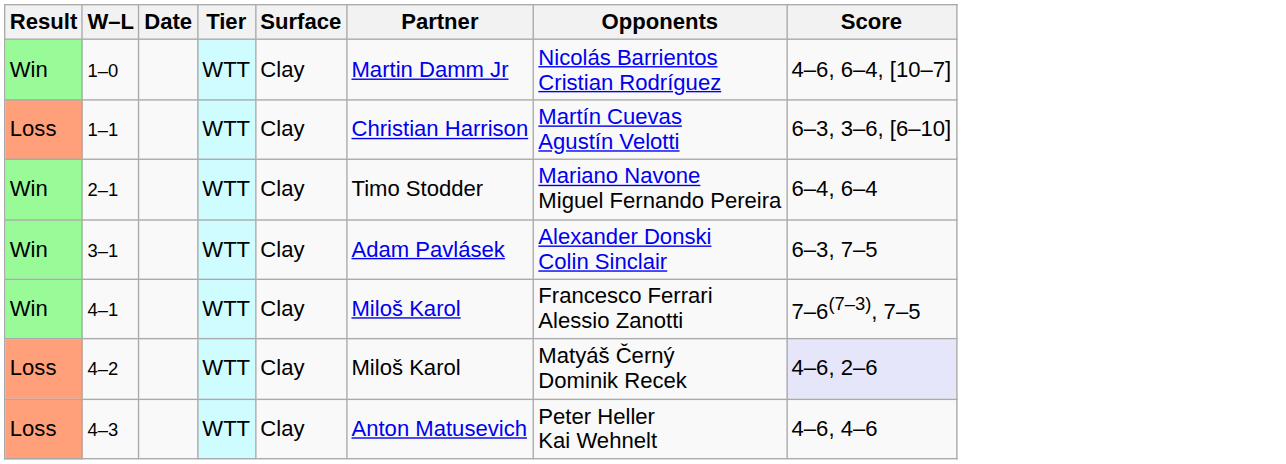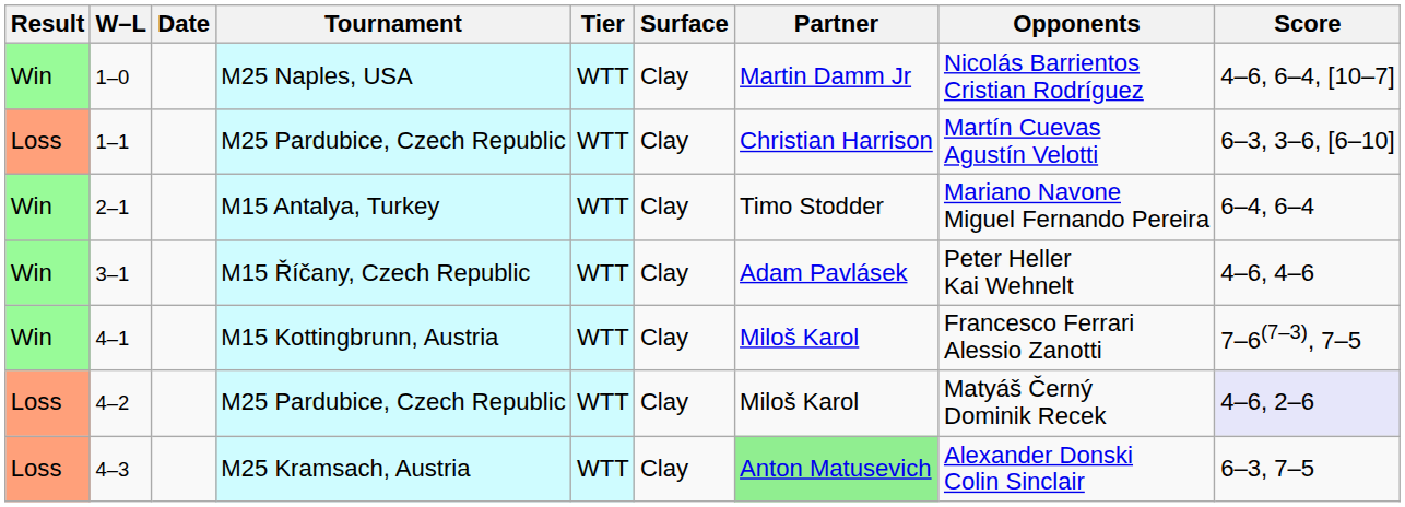+ column: Tournament | M25 Naples, USA | M25 Pardubice, Czech Republic | M15 Antalya, Turkey | M15 Říčany, Czech Republic | M15 Kottingbrunn, Austria | M25 Pardubice, Czech Republic | M25 Kramsach, Austria
3–1 | Opponents: Alexander Donski Colin Sinclair -> Peter Heller Kai Wehnelt
3–1 | Score: 6–3, 7–5 -> 4–6, 4–6
4–3 | Partner: no background -> lightgreen background
4–3 | Opponents: Peter Heller Kai Wehnelt -> Alexander Donski Colin Sinclair
4–3 | Score: 4–6, 4–6 -> 6–3, 7–5
